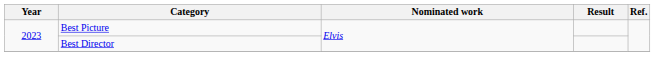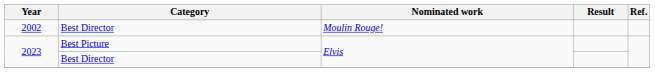+ row: 2002 | Best Director | Moulin Rouge!
